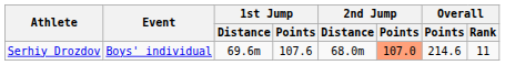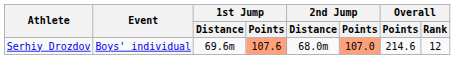Serhiy Drozdov | 1st Jump / Points: no background -> lightsalmon background
Serhiy Drozdov | Overall / Rank: 11 -> 12
